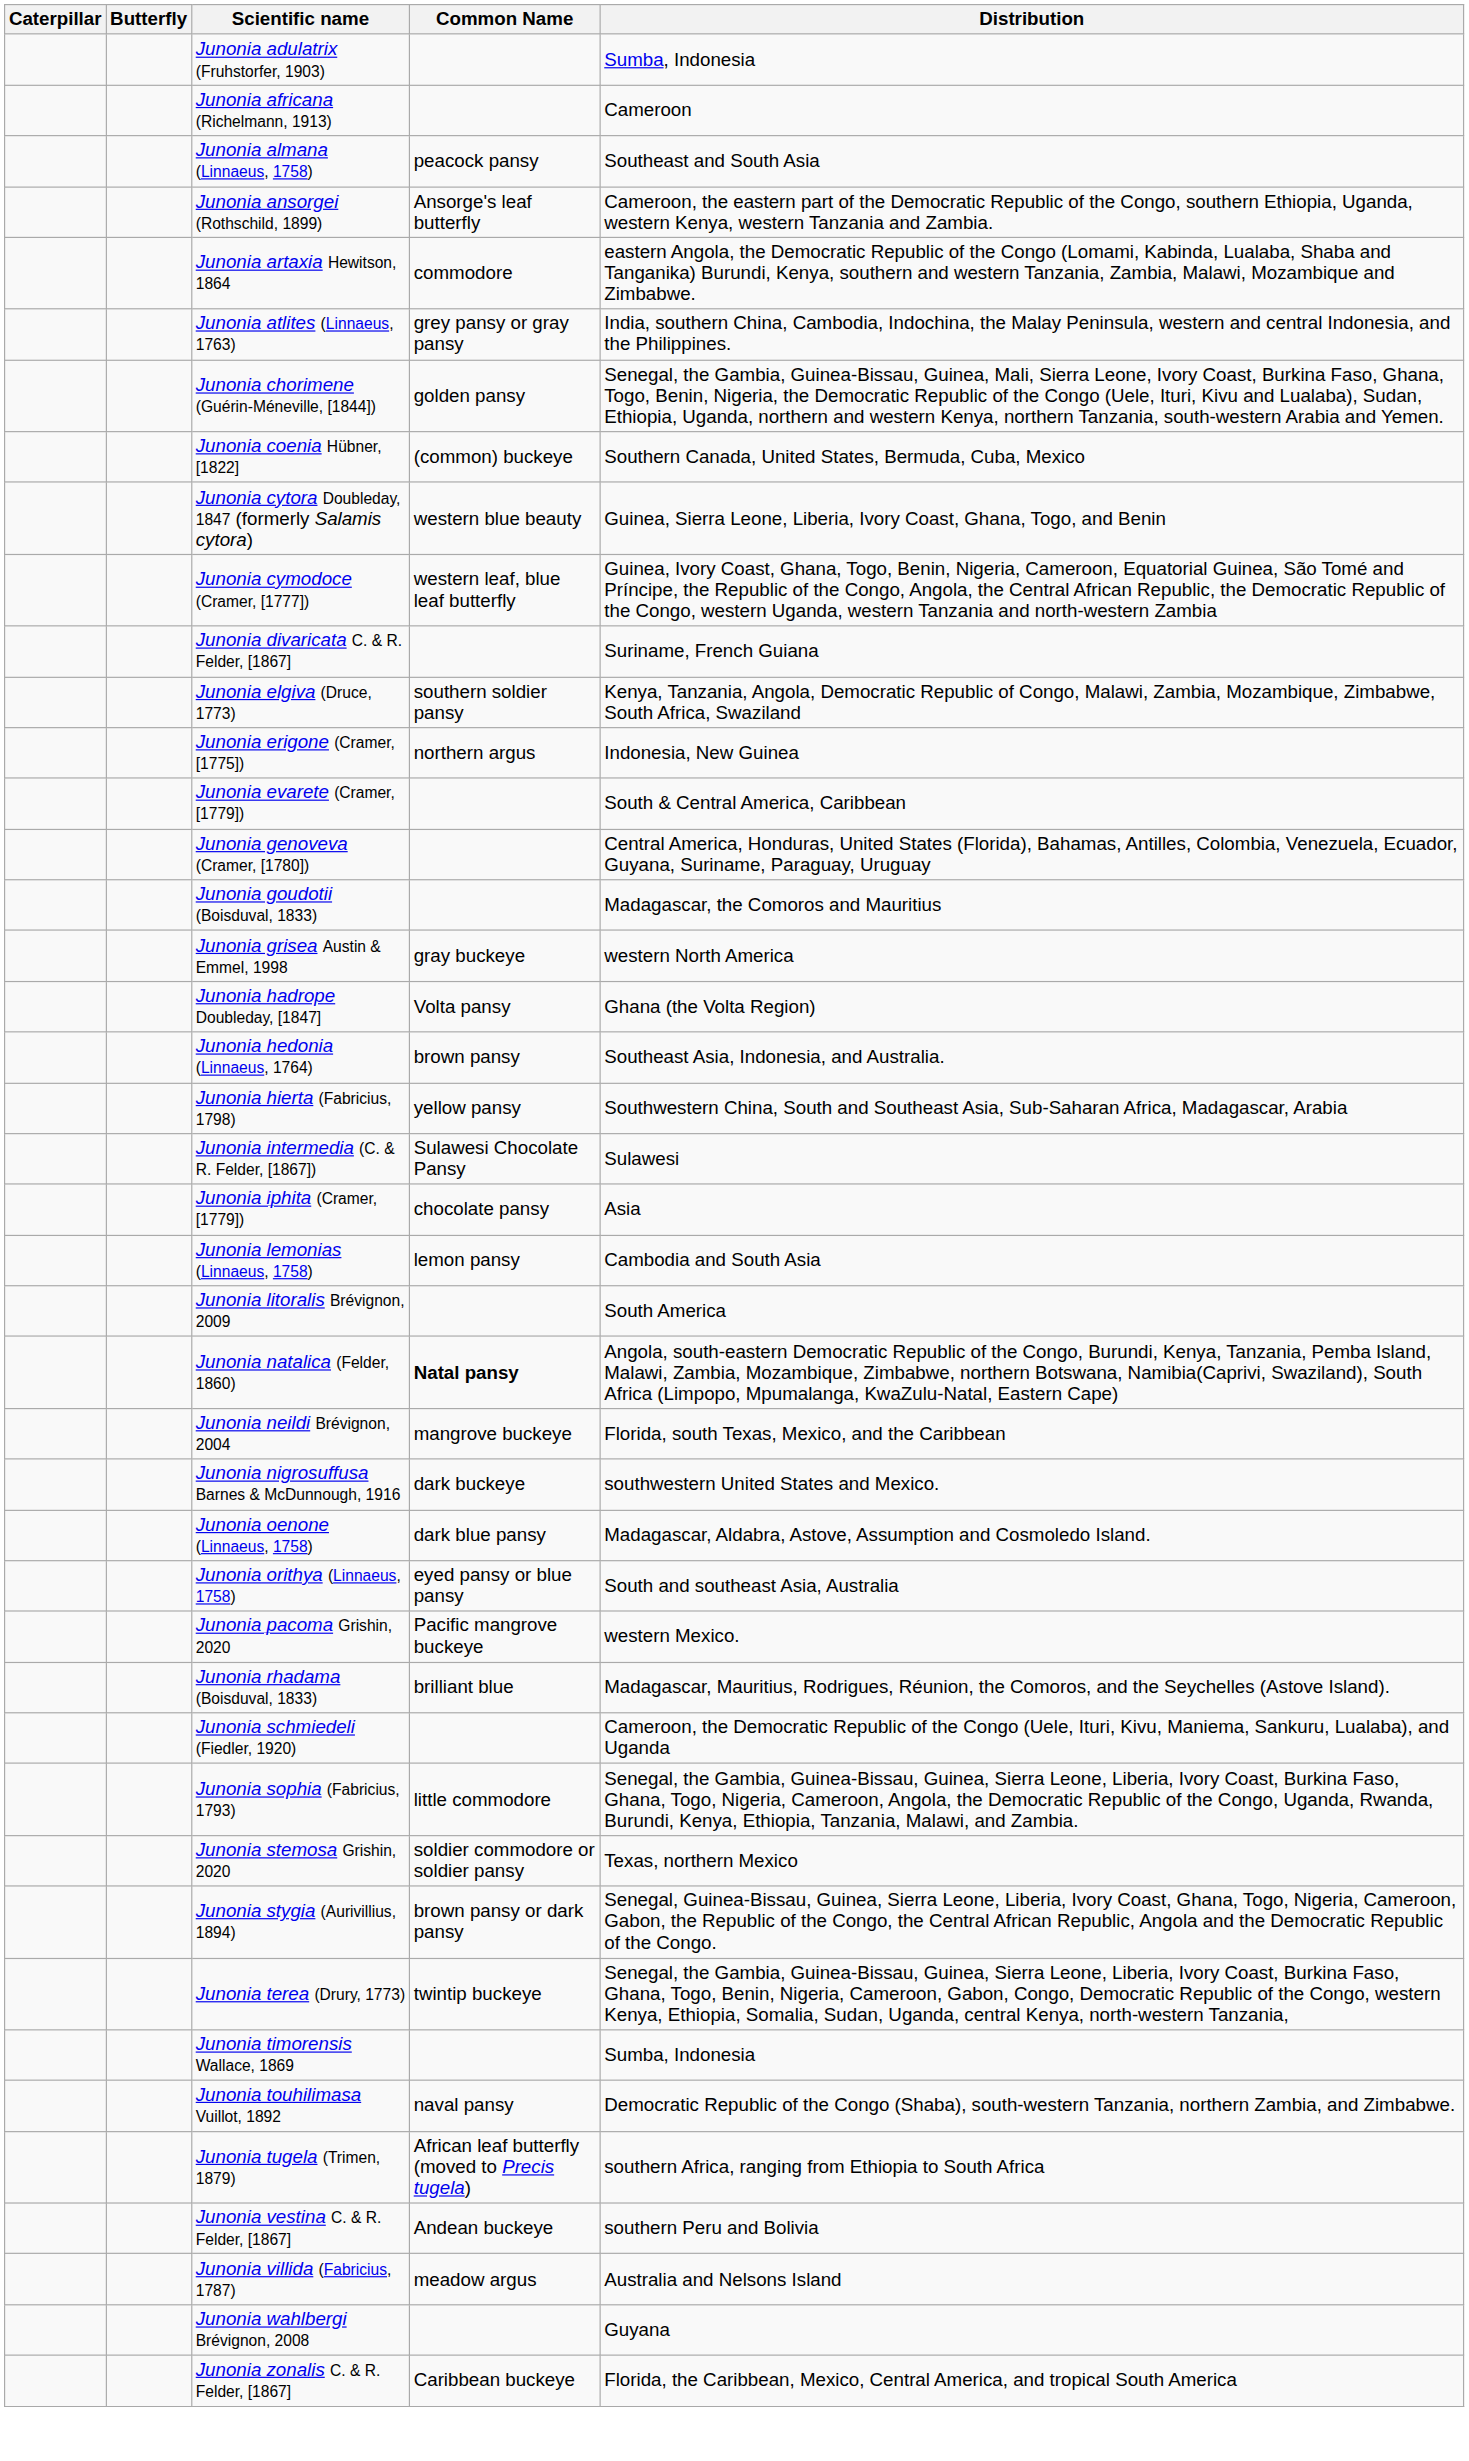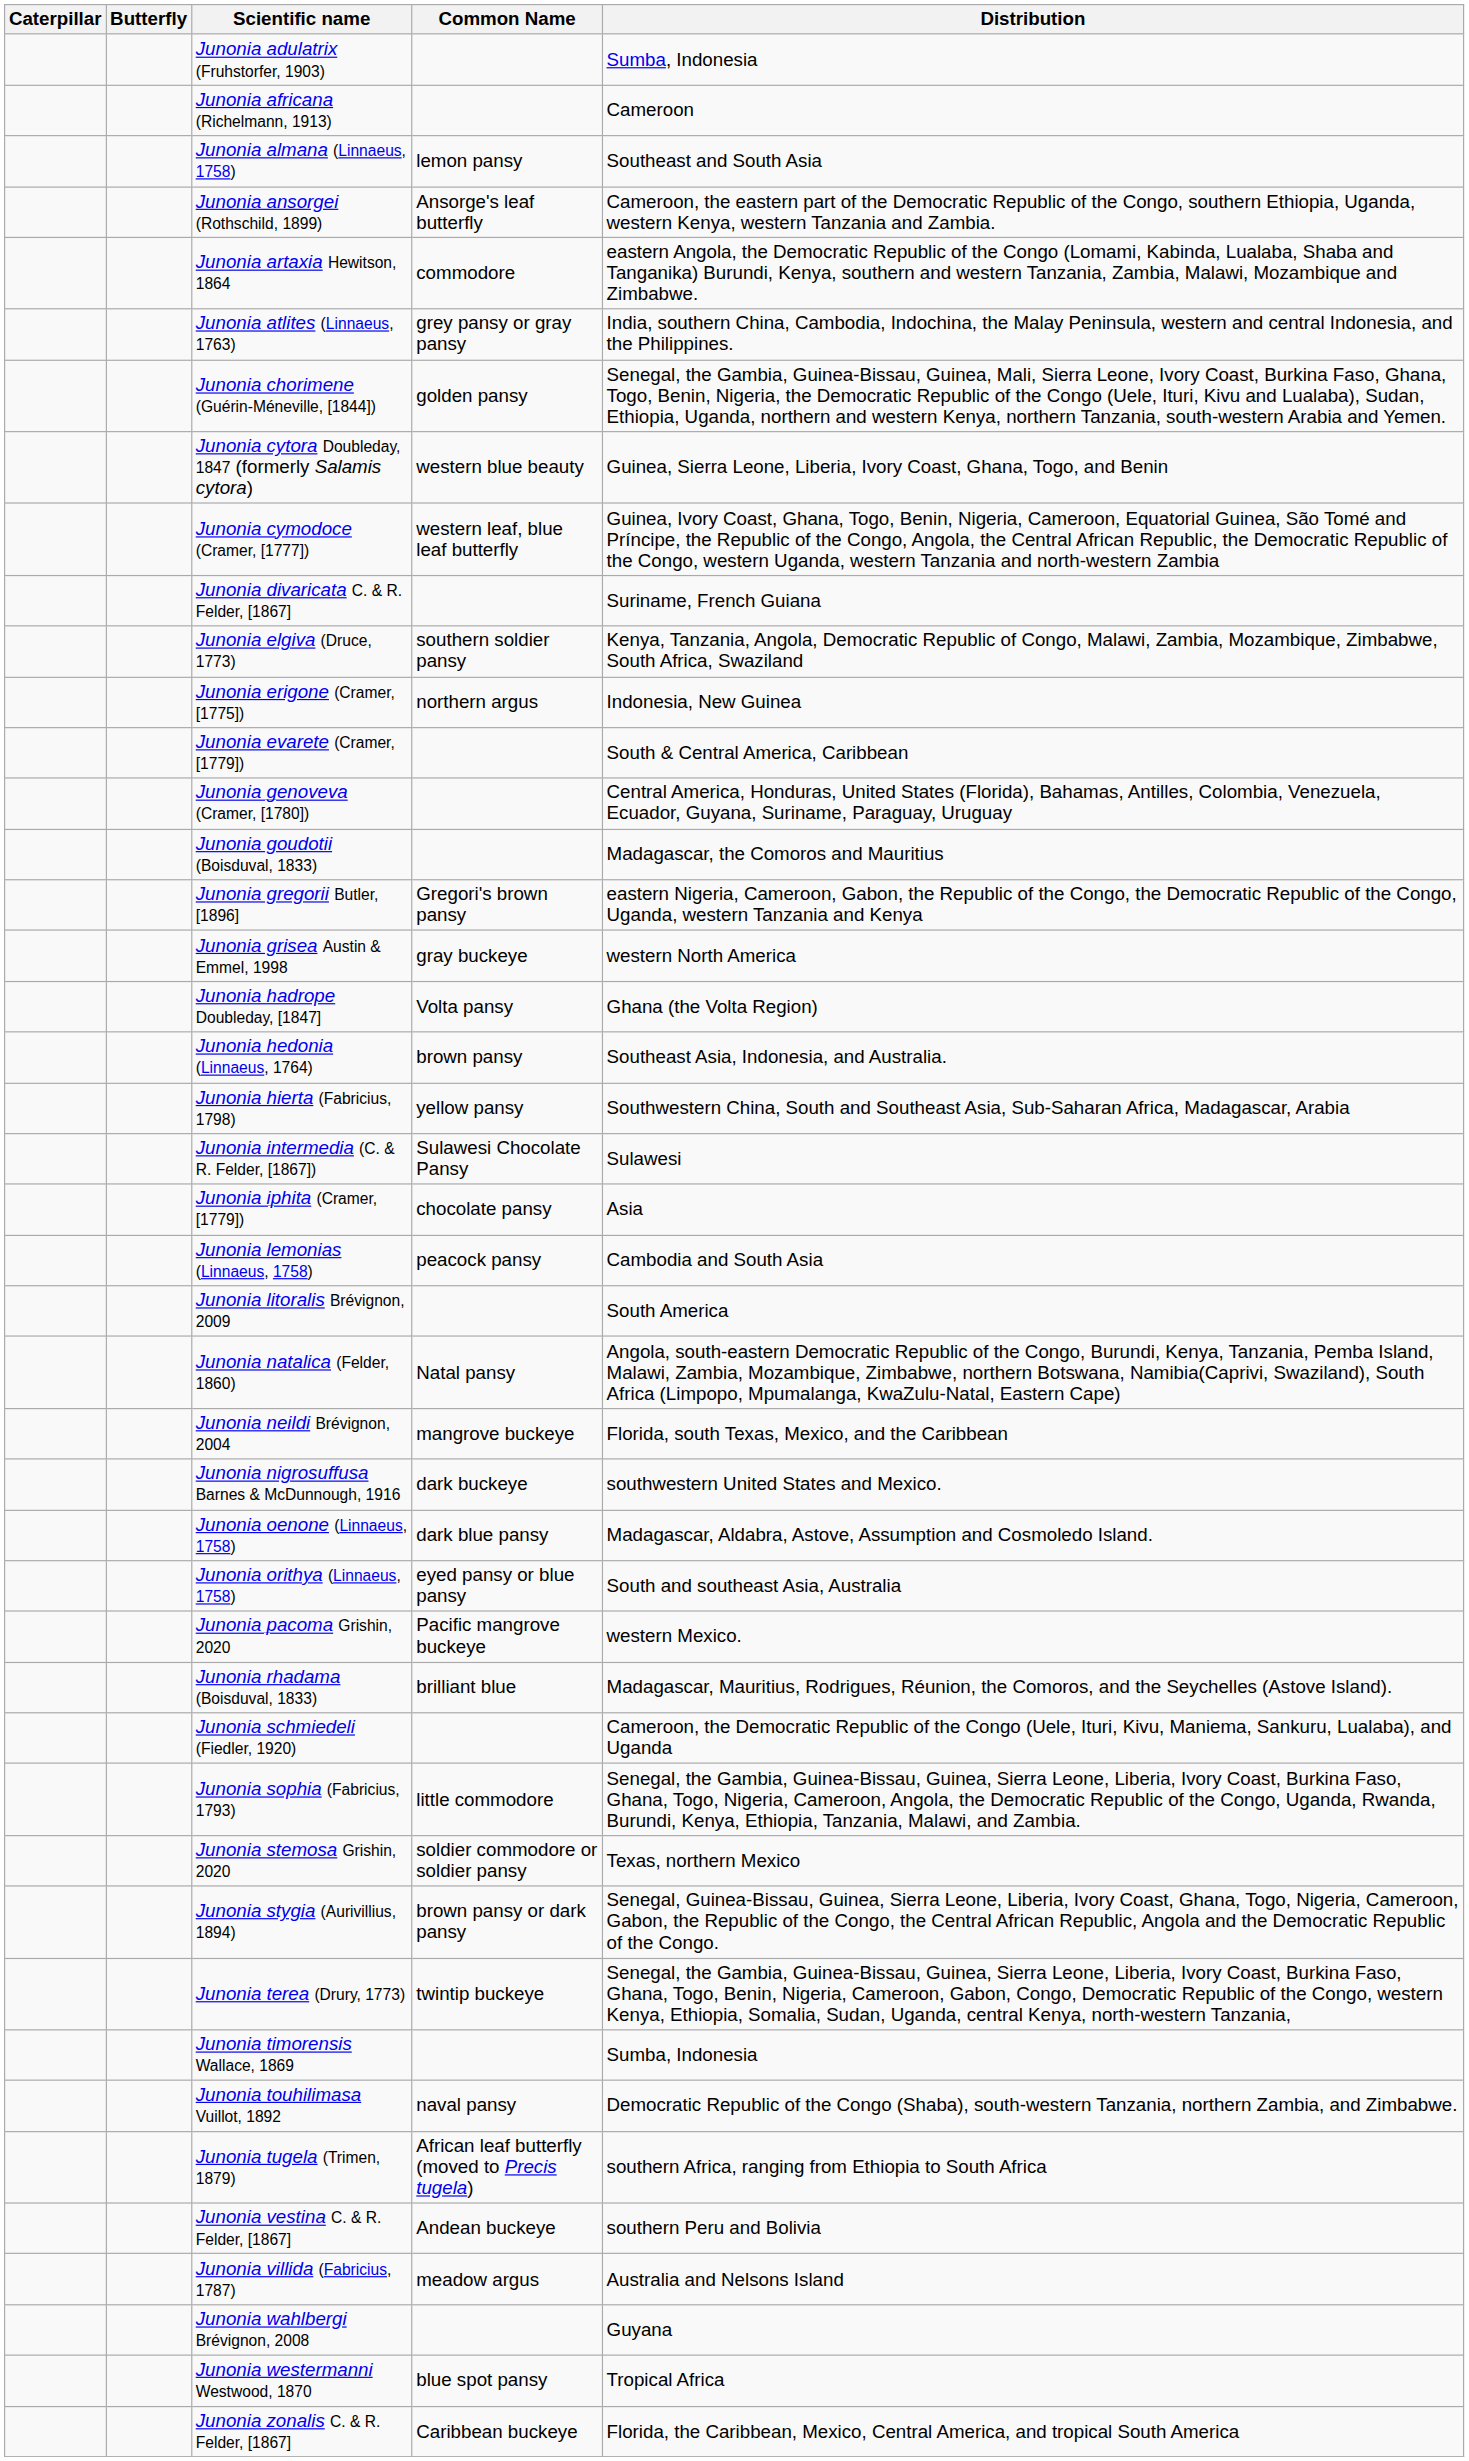Junonia almana (Linnaeus, 1758) | Common Name: peacock pansy -> lemon pansy
- row: Junonia coenia Hübner, [1822] | (common) buckeye | Southern Canada, United States, Bermuda, Cuba, Mexico
+ row: Junonia gregorii Butler, [1896] | Gregori's brown pansy | eastern Nigeria, Cameroon, Gabon, the Republic of the Congo, the Democratic Republic of the Congo, Uganda, western Tanzania and Kenya
Junonia lemonias (Linnaeus, 1758) | Common Name: lemon pansy -> peacock pansy
Junonia natalica (Felder, 1860) | Common Name: bold -> normal
+ row: Junonia westermanni Westwood, 1870 | blue spot pansy | Tropical Africa
